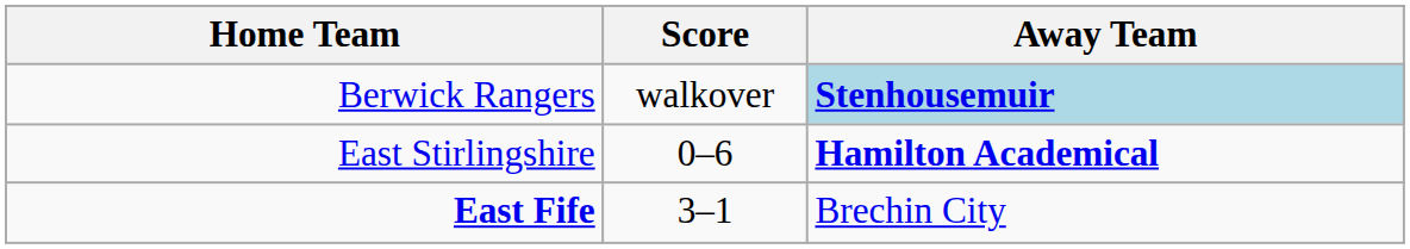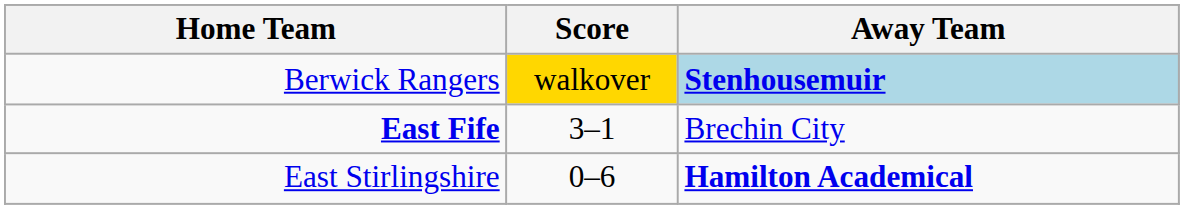Berwick Rangers | Score: no background -> gold background
rows swapped: East Stirlingshire <-> East Fife
